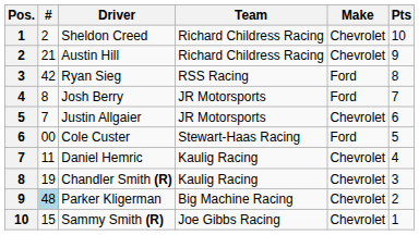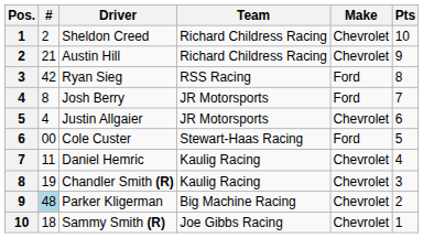Justin Allgaier | #: 7 -> 4
Sammy Smith (R) | #: 15 -> 18
